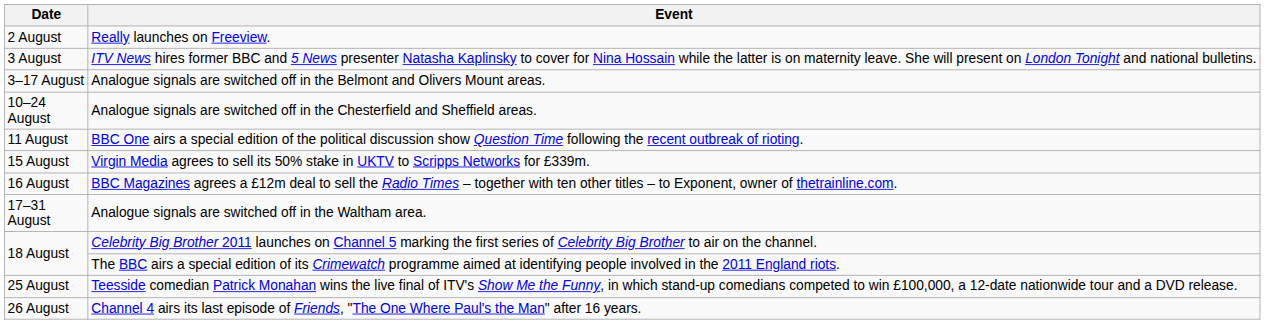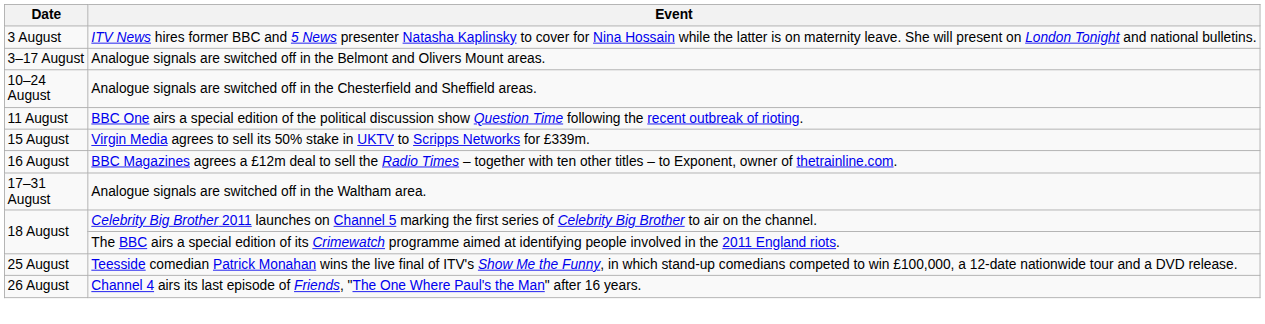- row: 2 August | Really launches on Freeview.
